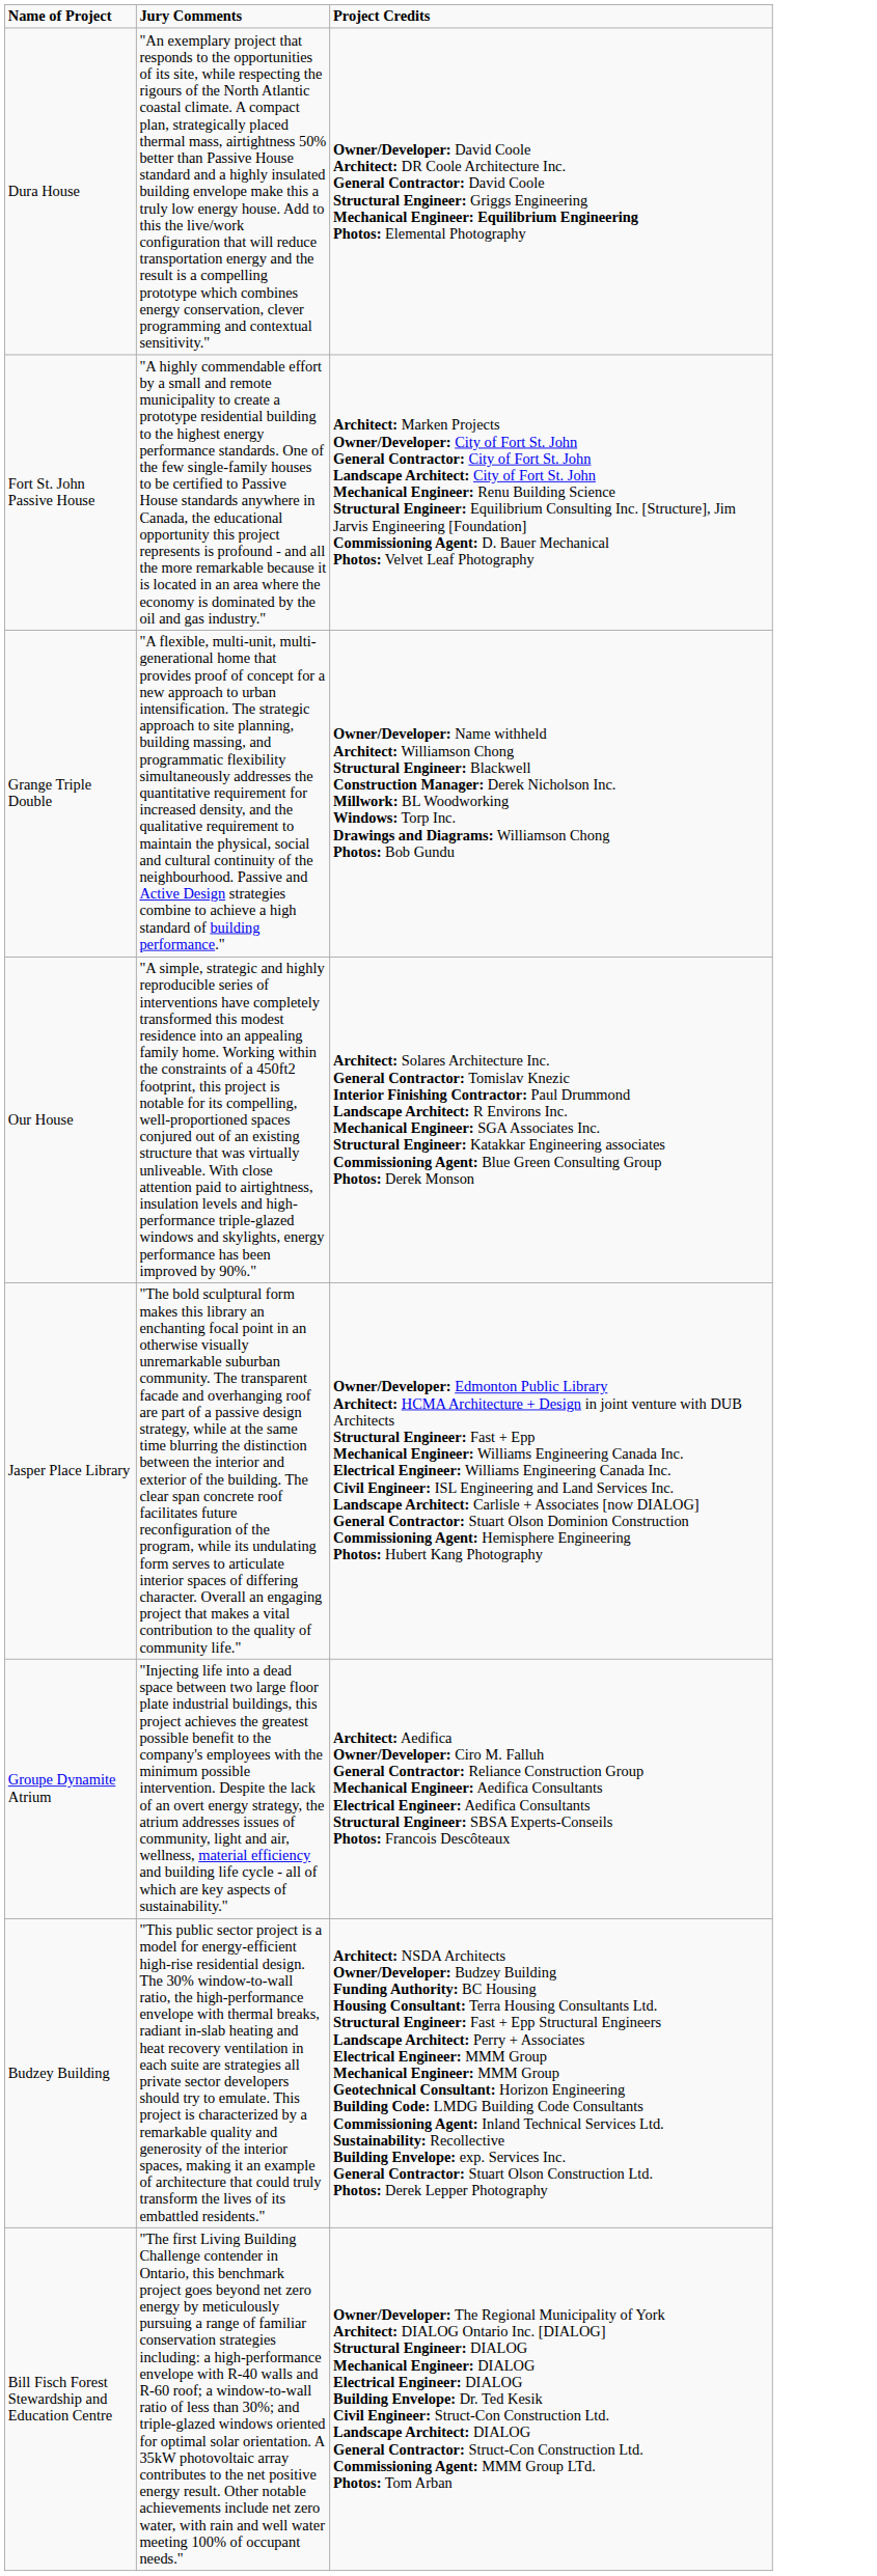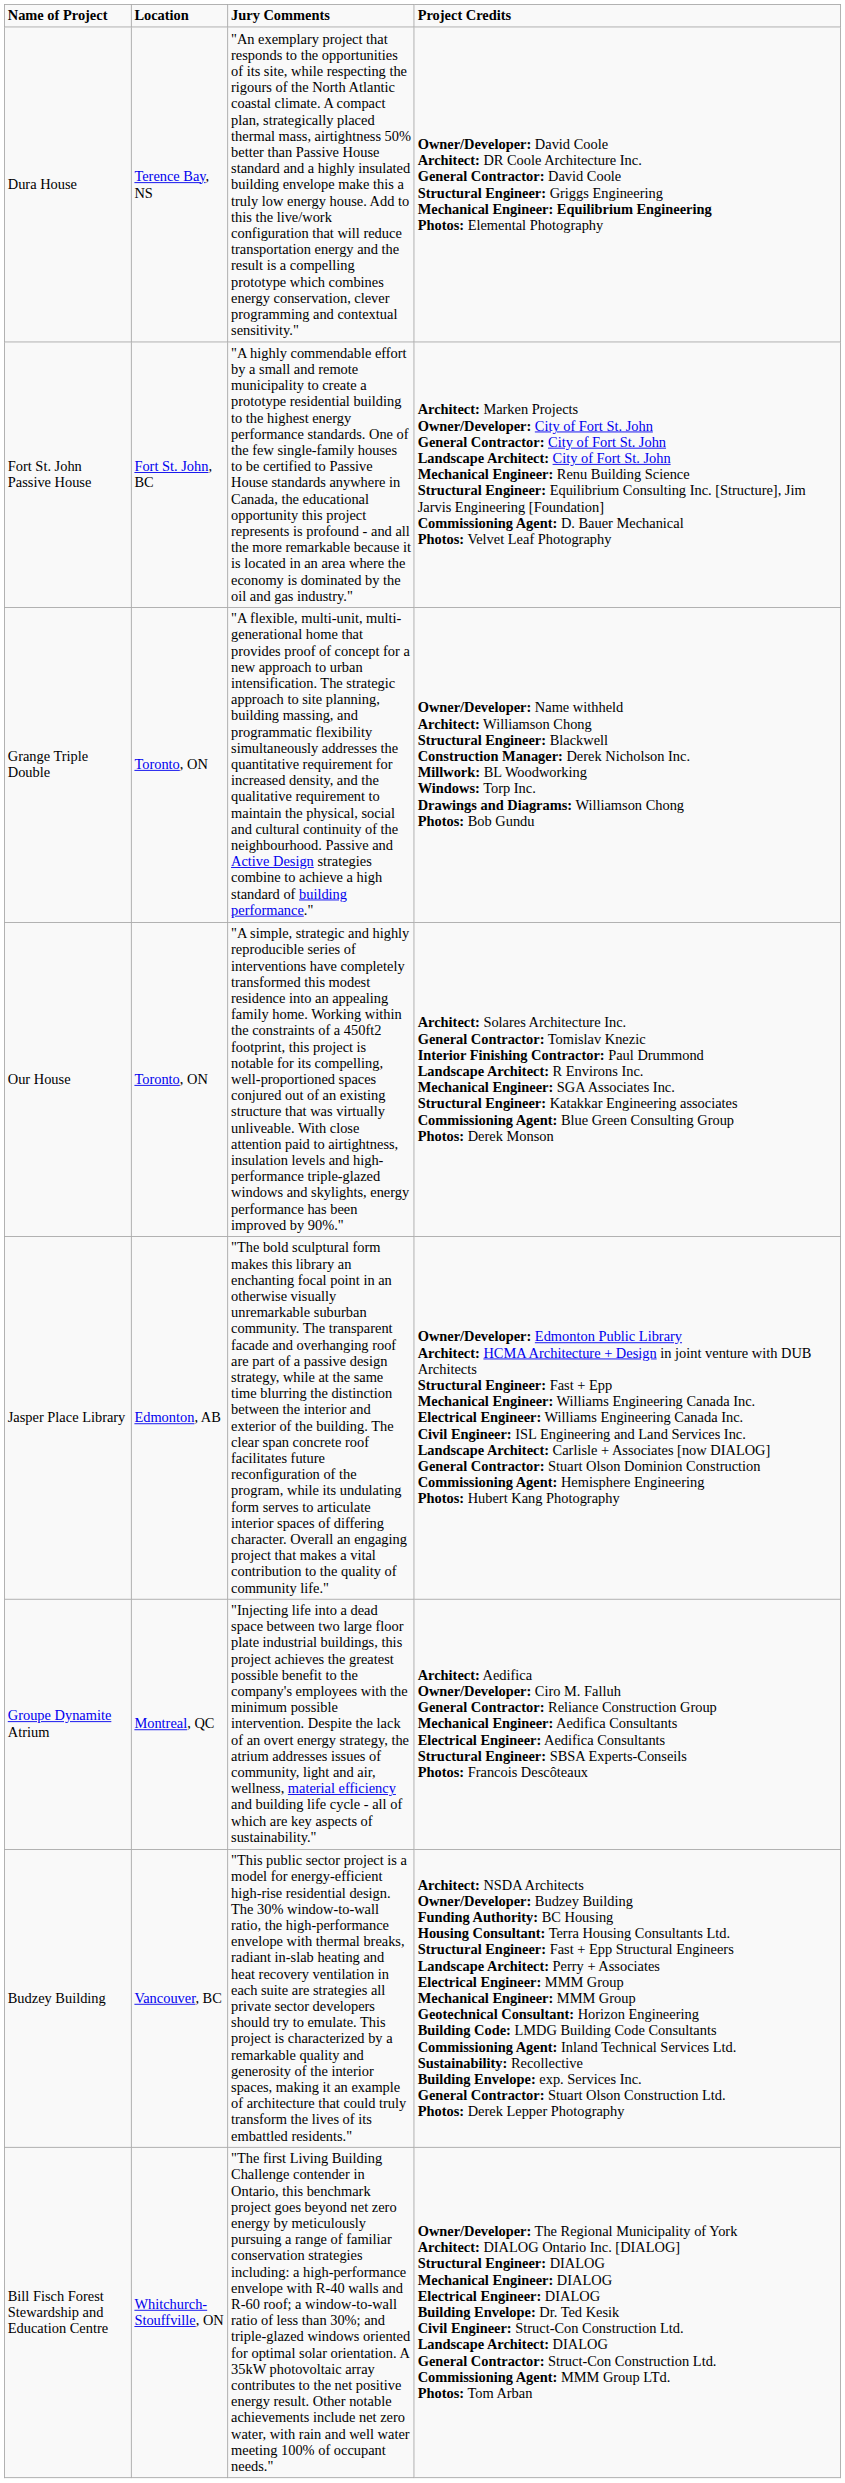+ column: Location | Terence Bay, NS | Fort St. John, BC | Toronto, ON | Toronto, ON | Edmonton, AB | Montreal, QC | Vancouver, BC | Whitchurch-Stouffville, ON
